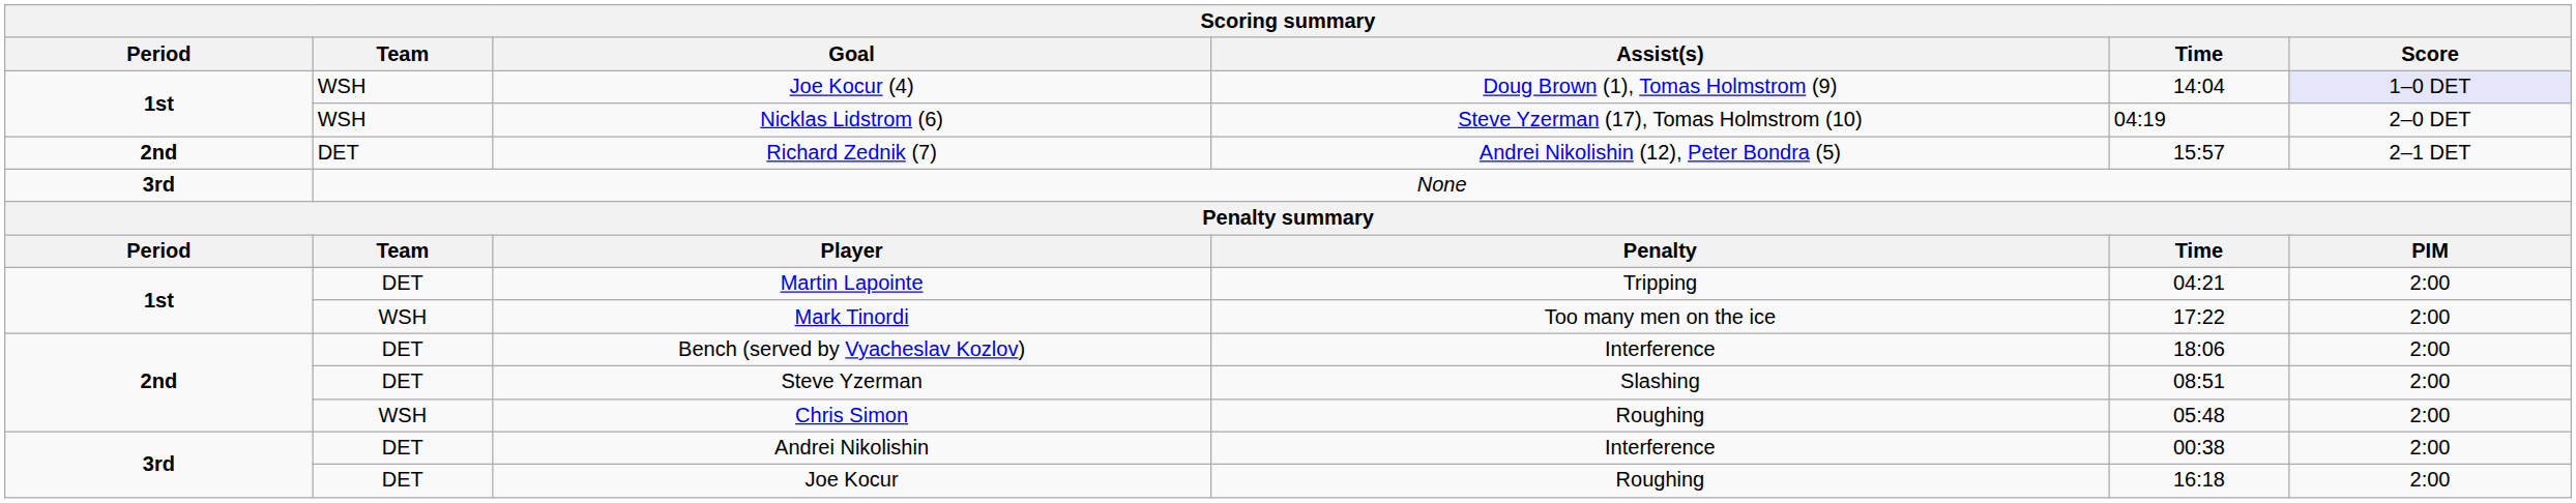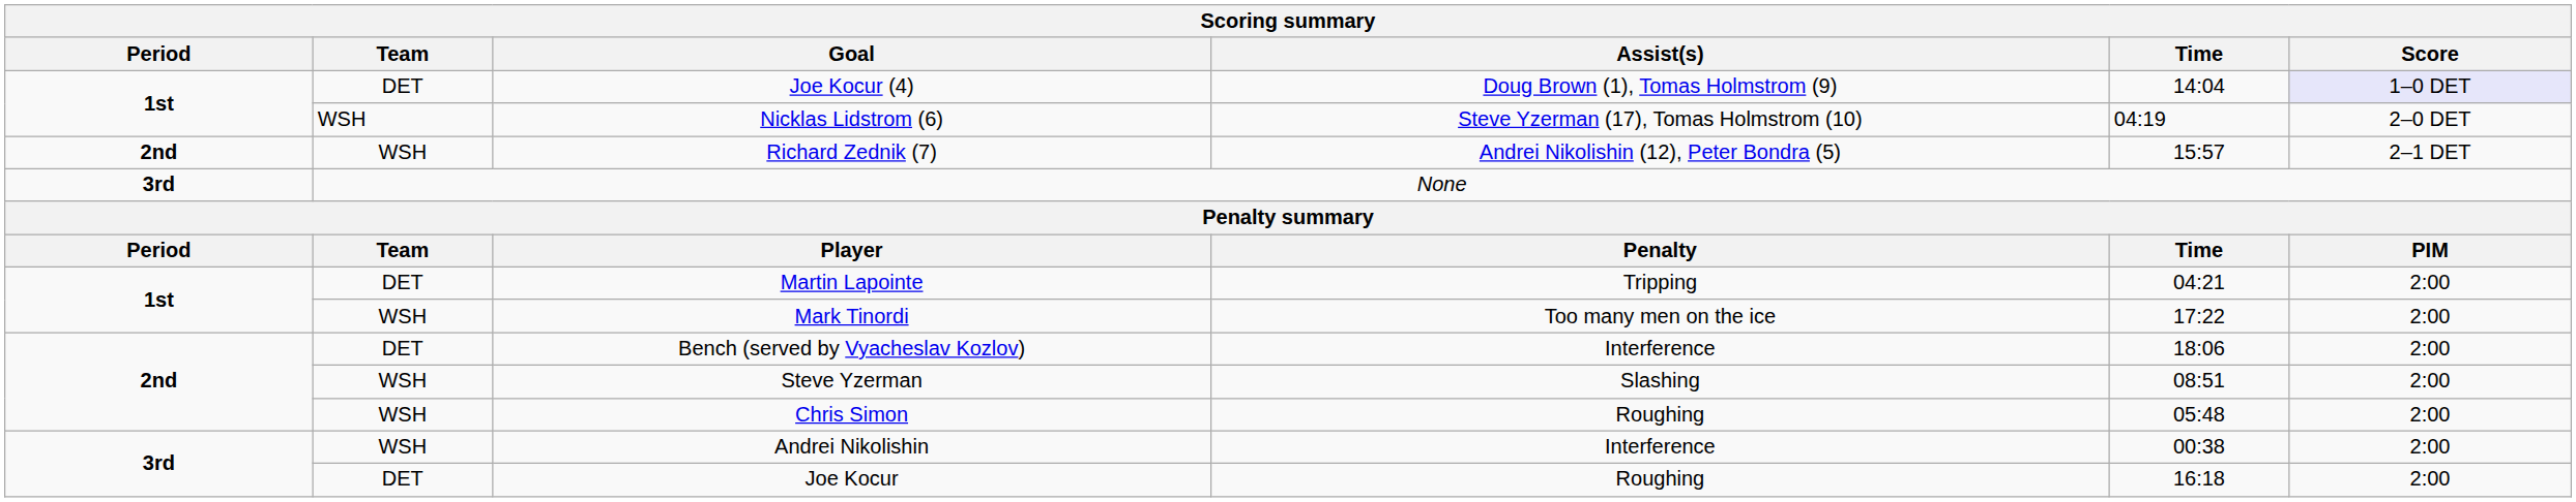Joe Kocur (4) | Team: WSH -> DET
Richard Zednik (7) | Team: DET -> WSH
Steve Yzerman | Team: DET -> WSH
Andrei Nikolishin | Team: DET -> WSH
